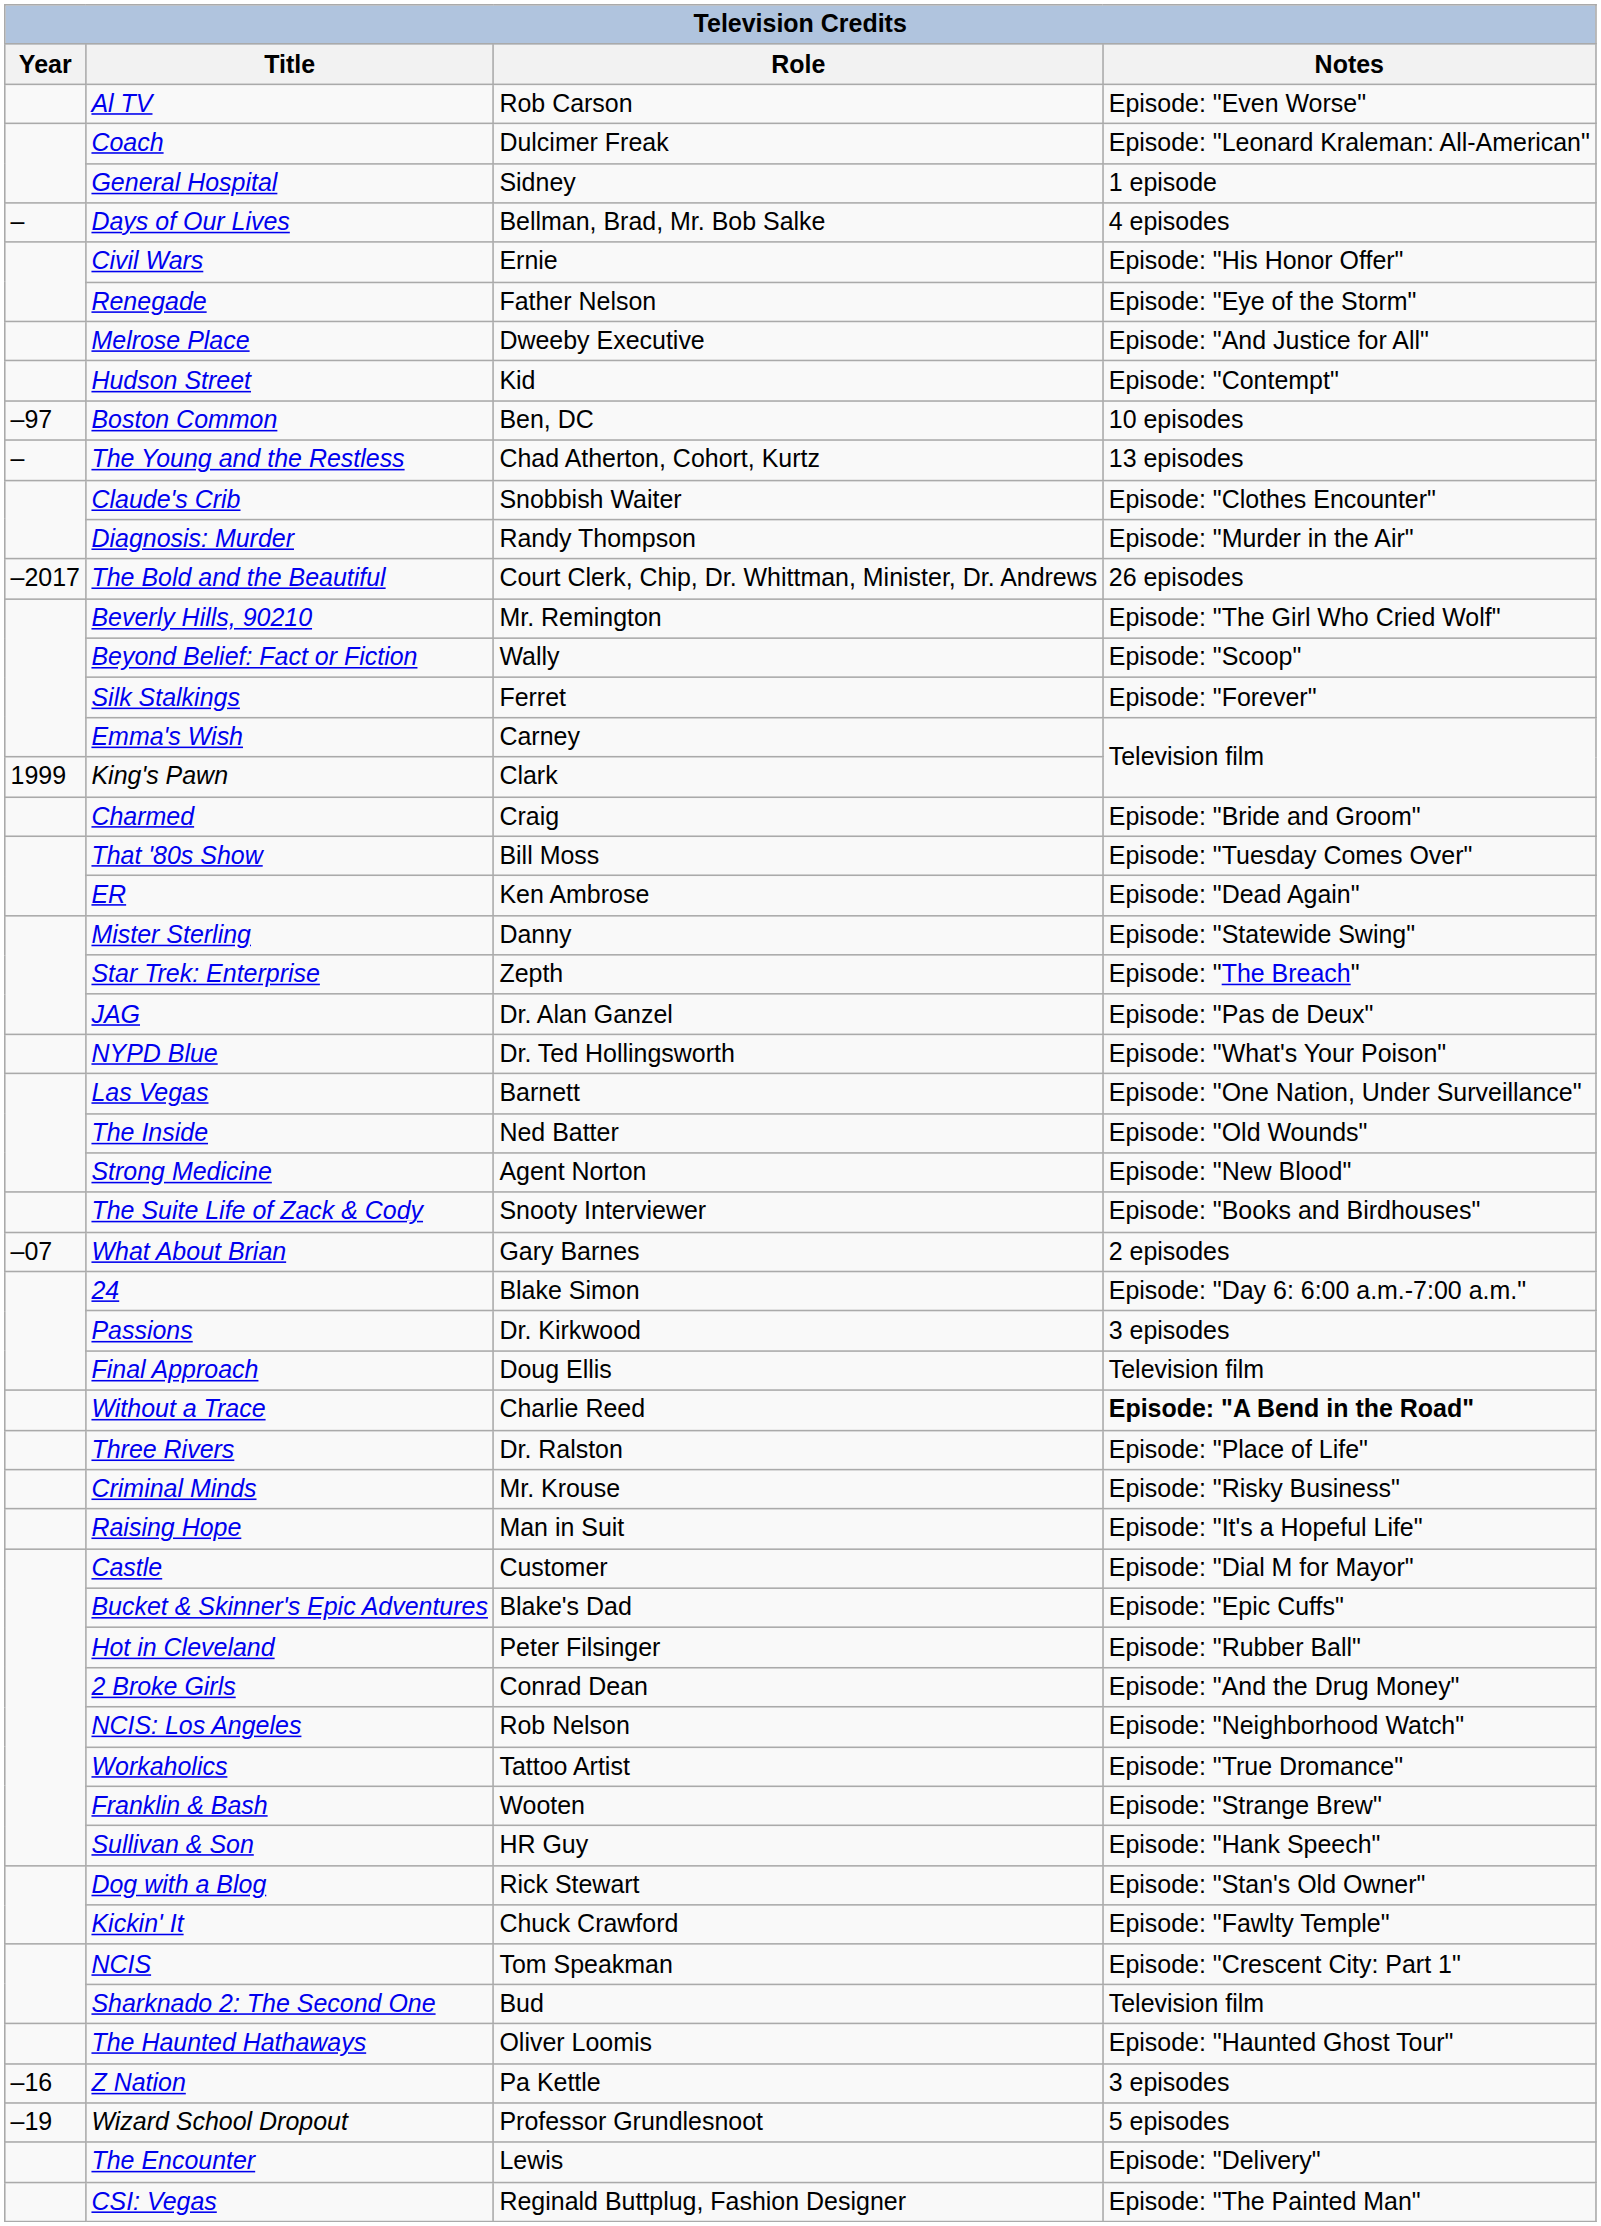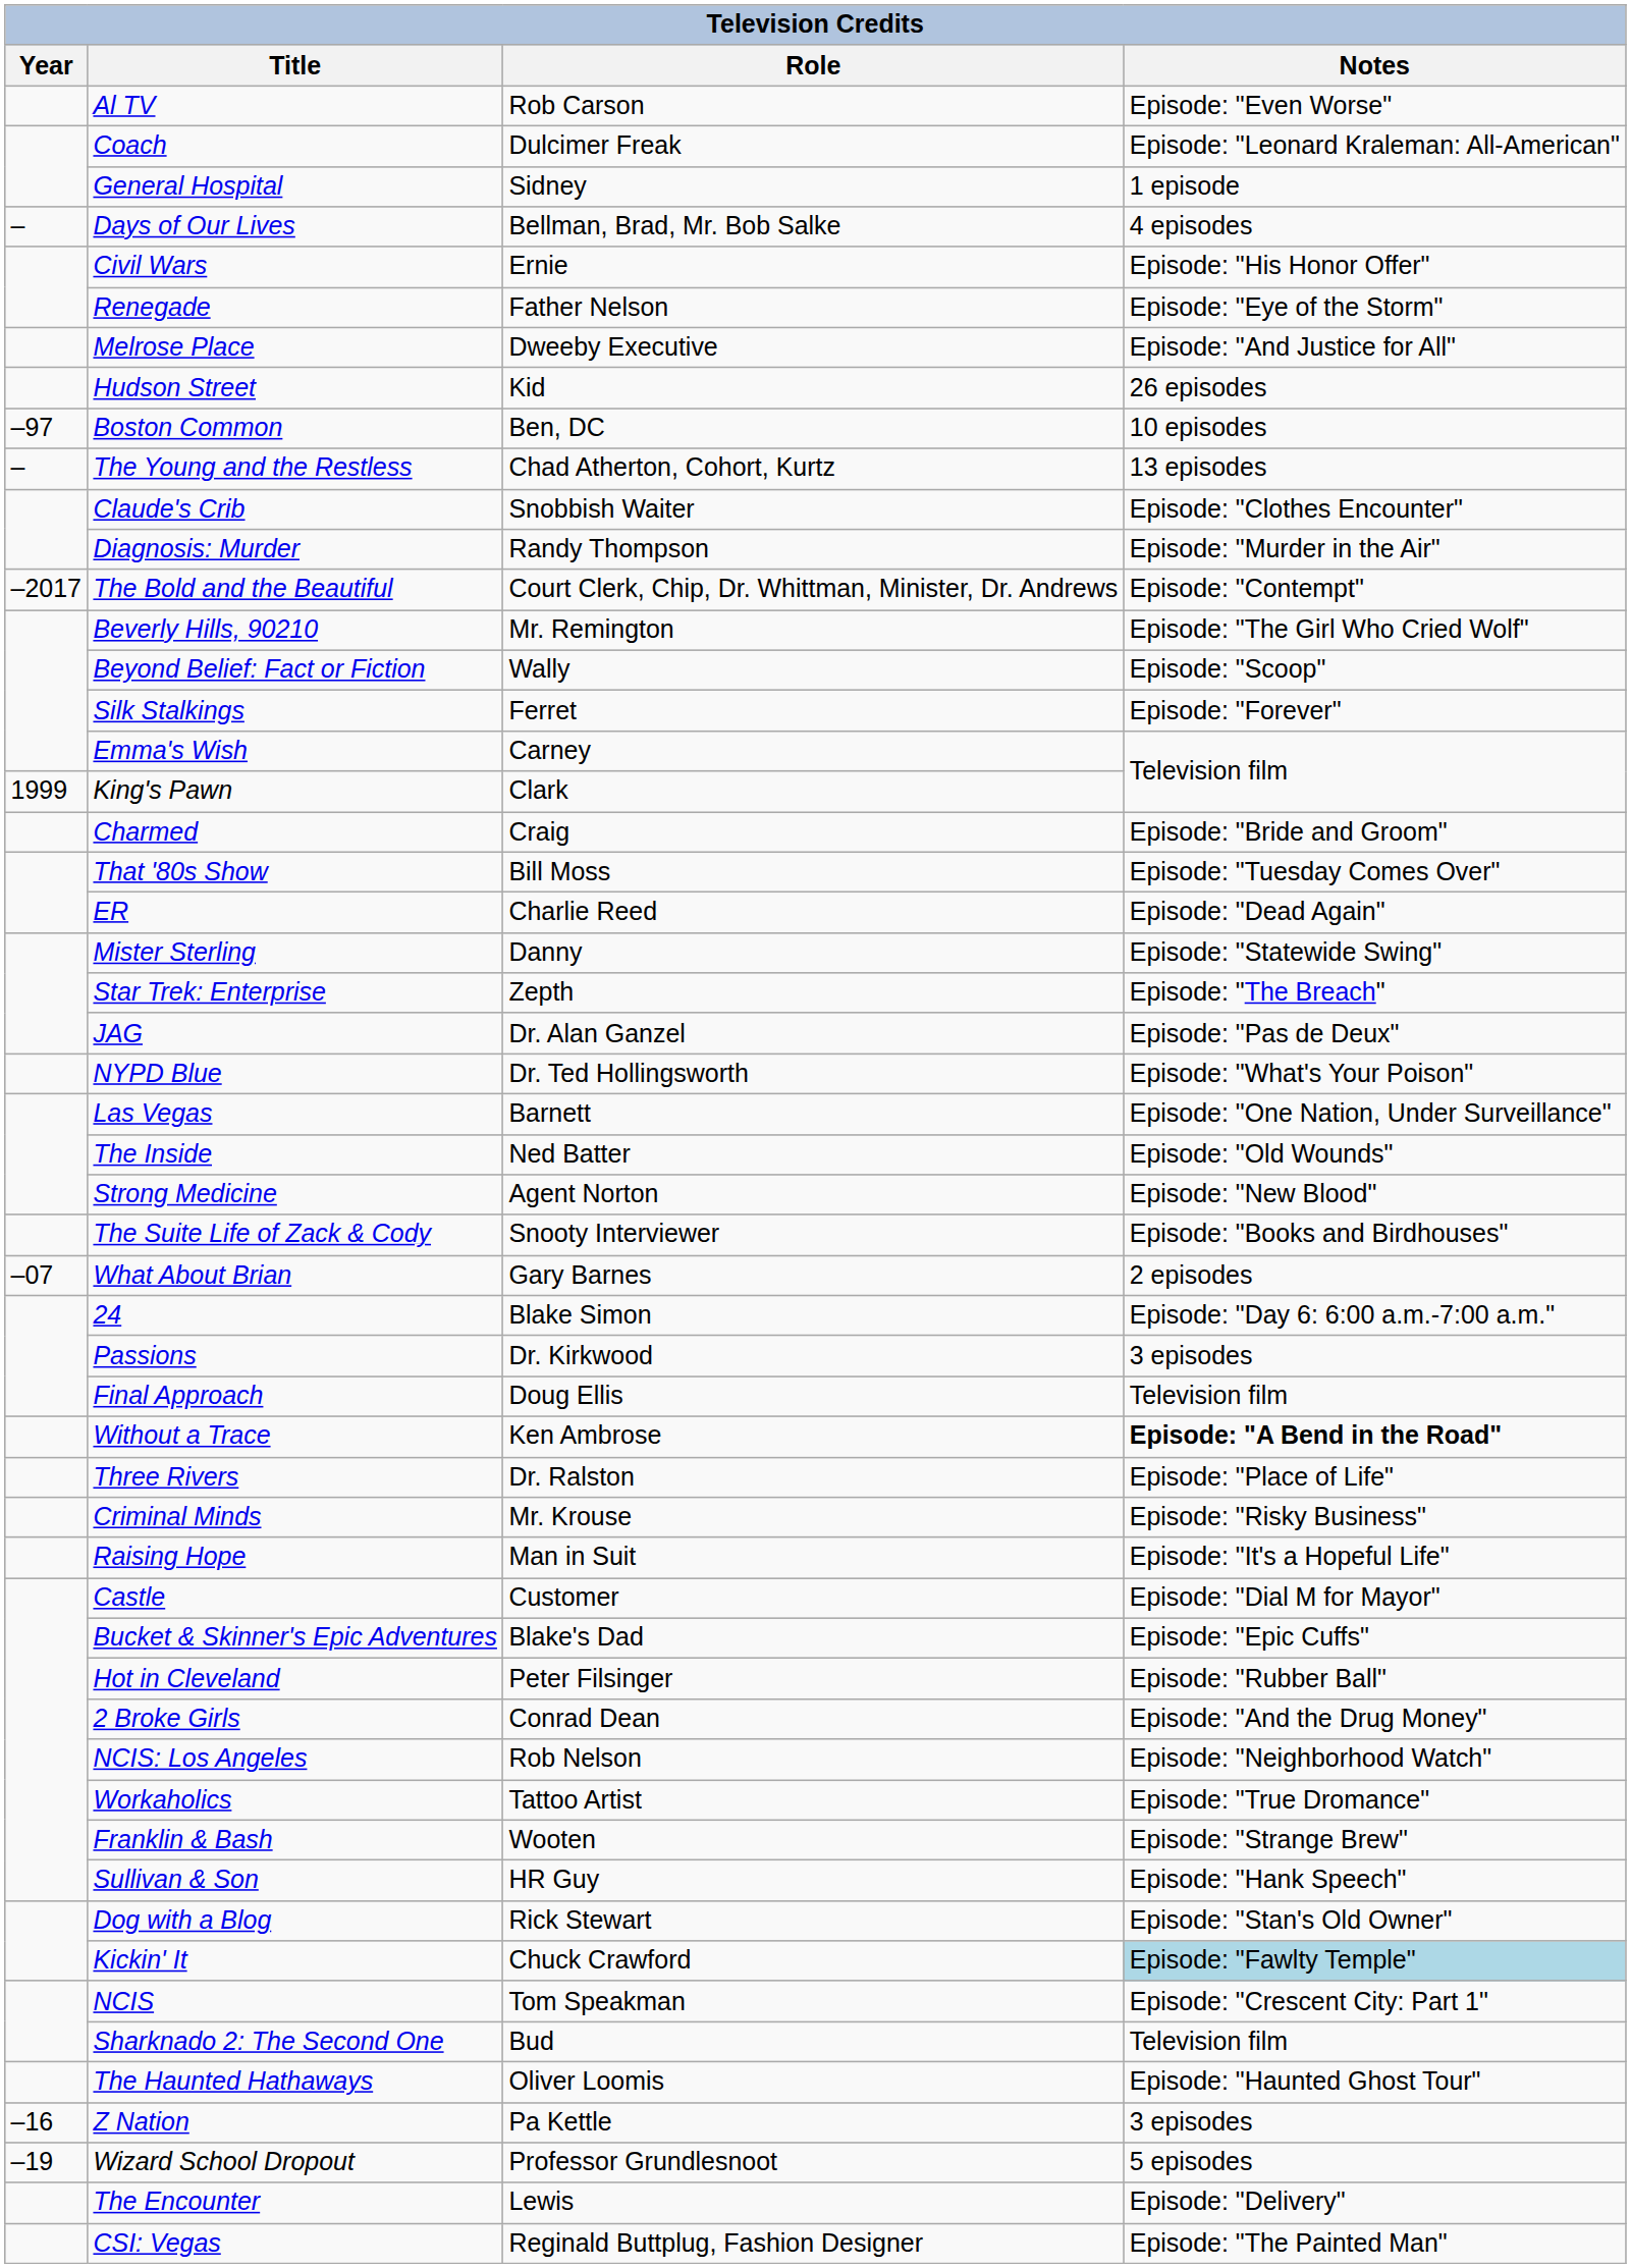Hudson Street | Notes: Episode: "Contempt" -> 26 episodes
The Bold and the Beautiful | Notes: 26 episodes -> Episode: "Contempt"
ER | Role: Ken Ambrose -> Charlie Reed
Without a Trace | Role: Charlie Reed -> Ken Ambrose
Kickin' It | Notes: no background -> lightblue background
